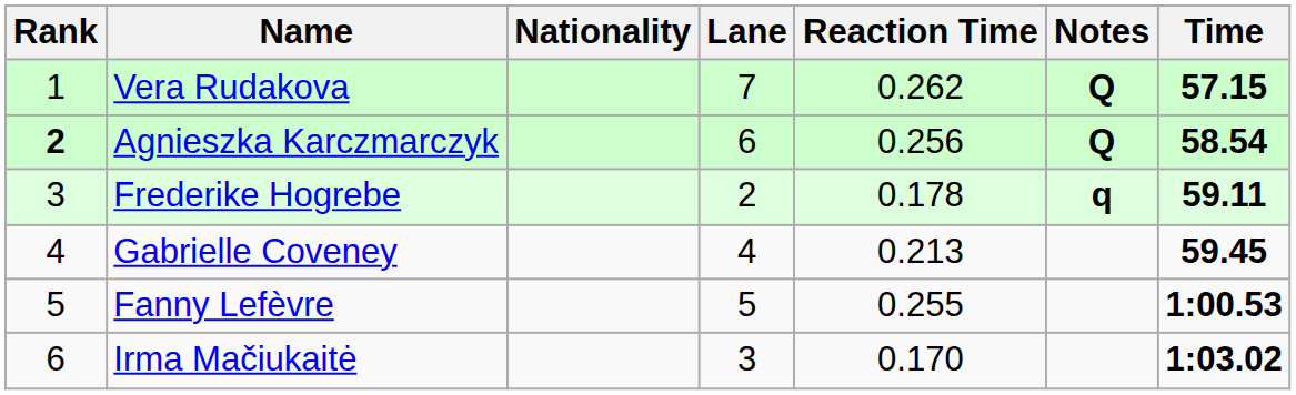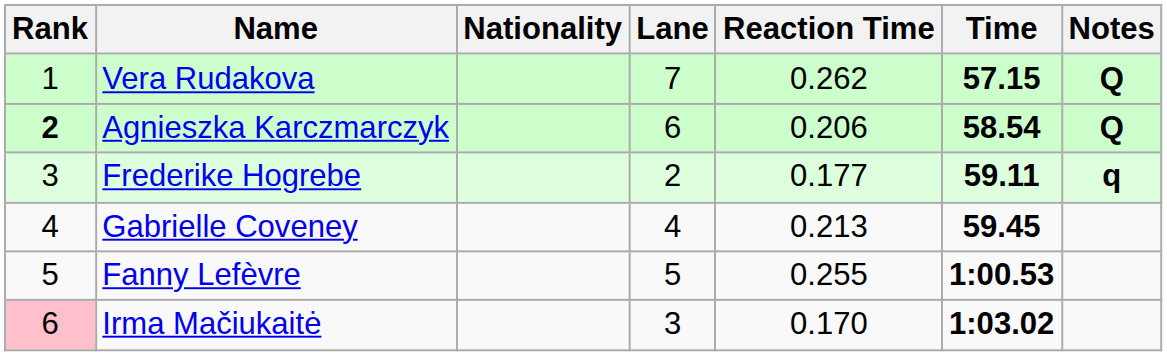columns swapped: Time <-> Notes
Agnieszka Karczmarczyk | Reaction Time: 0.256 -> 0.206
Frederike Hogrebe | Reaction Time: 0.178 -> 0.177
Irma Mačiukaitė | Rank: no background -> pink background
